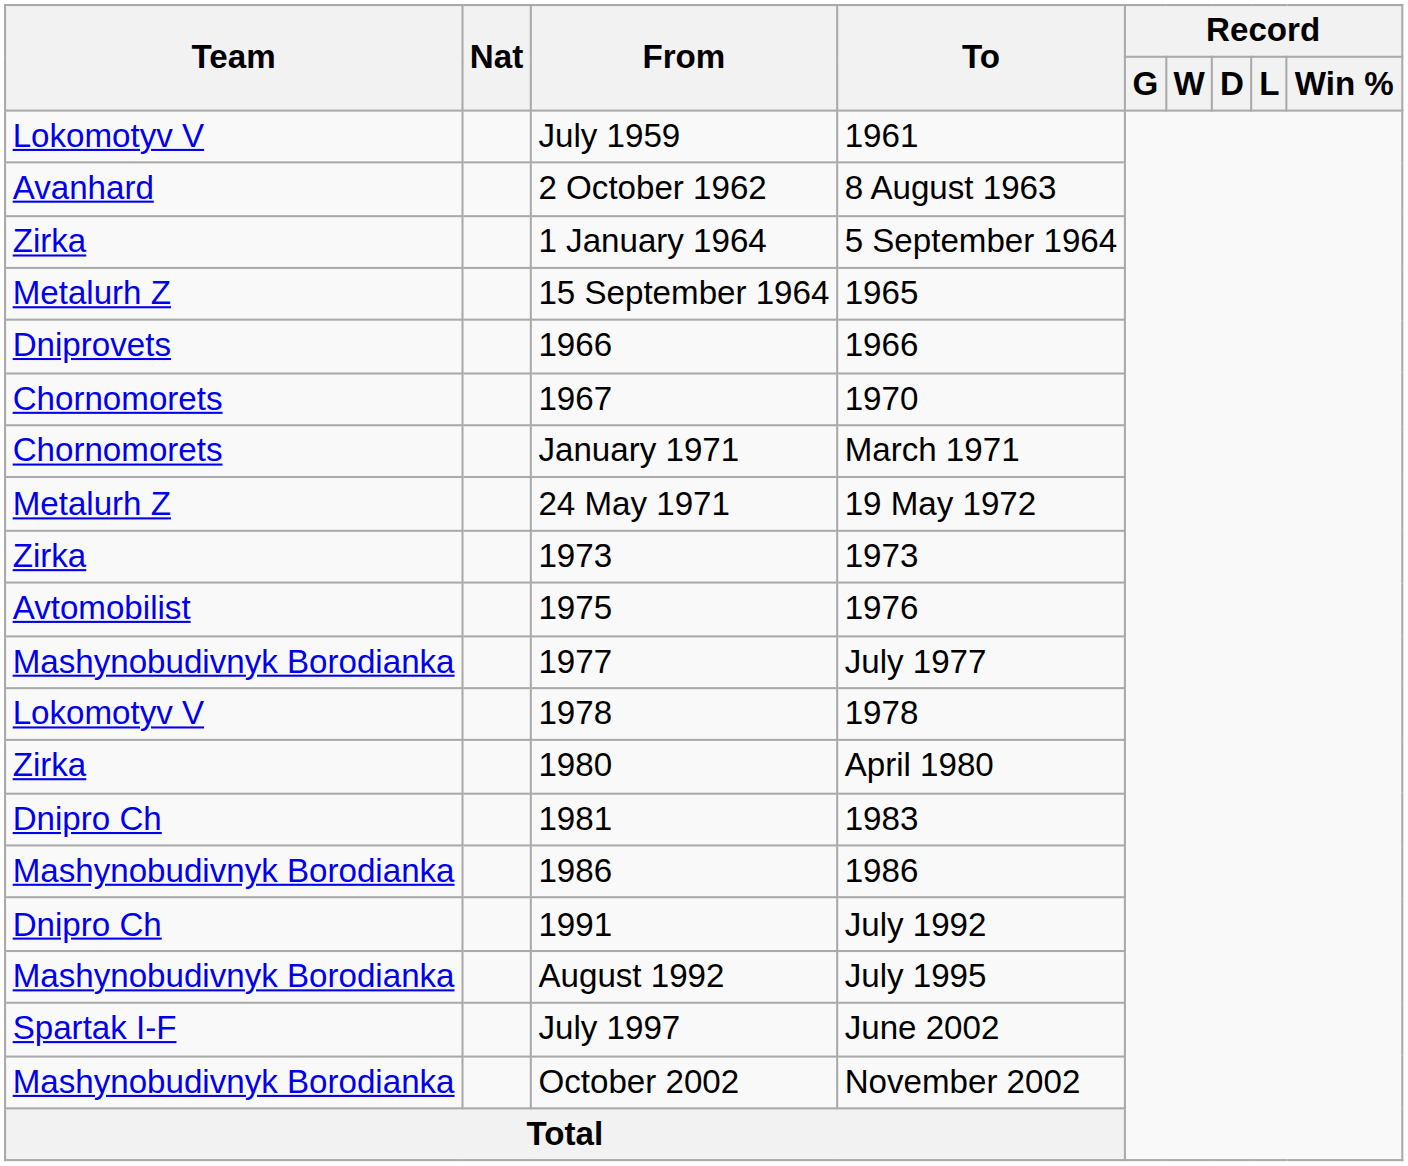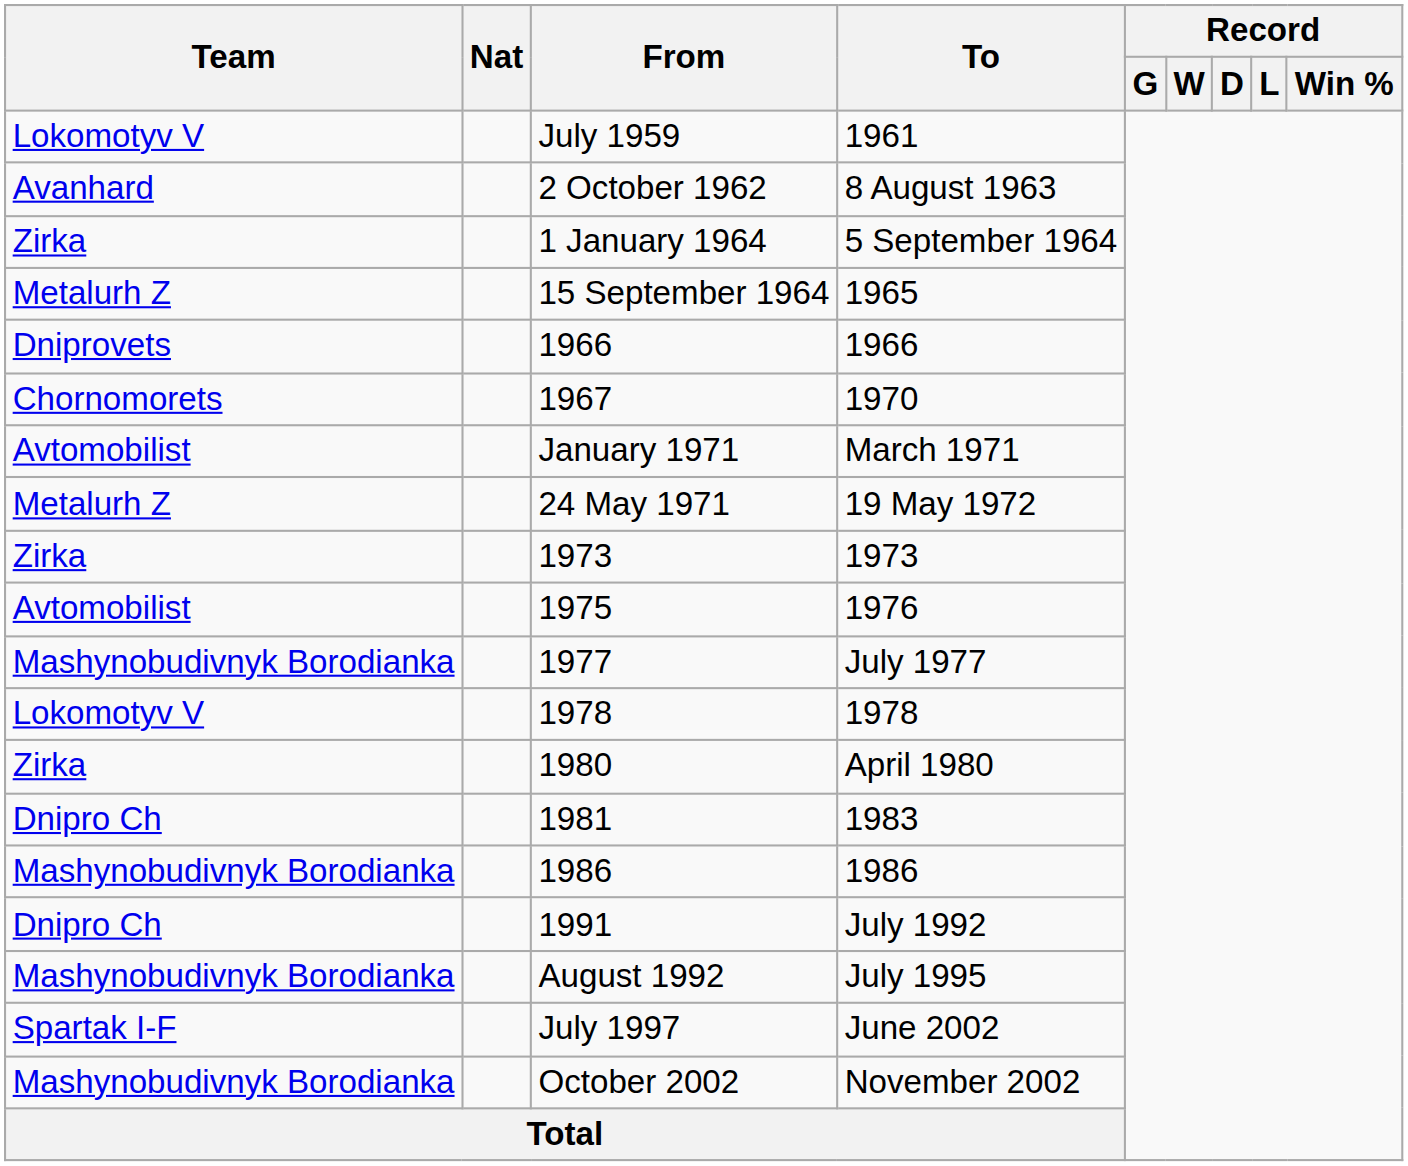March 1971 | Team: Chornomorets -> Avtomobilist
